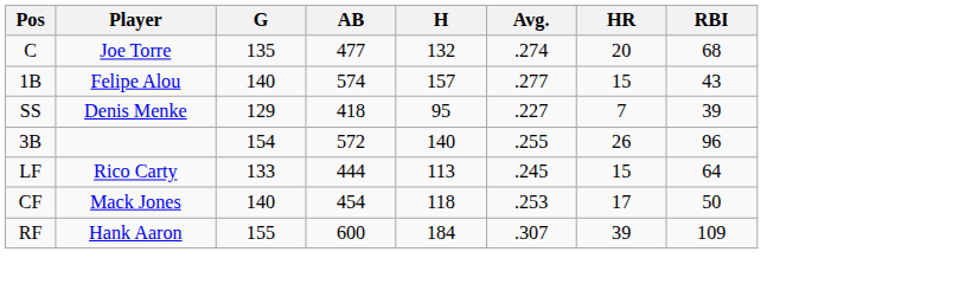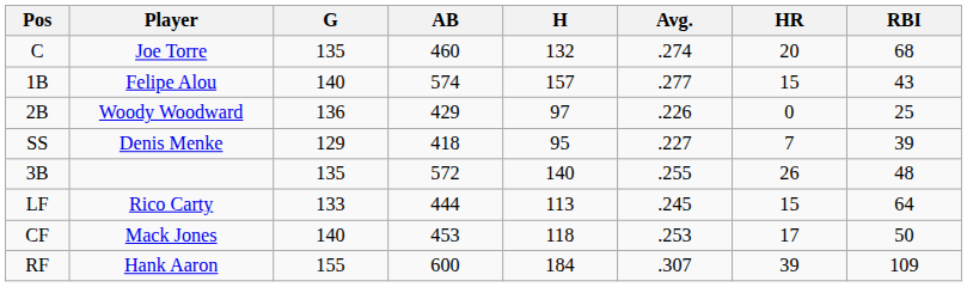C | AB: 477 -> 460
+ row: 2B | Woody Woodward | 136 | 429 | 97 | .226 | 0 | 25
3B | G: 154 -> 135
3B | RBI: 96 -> 48
CF | AB: 454 -> 453
